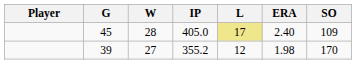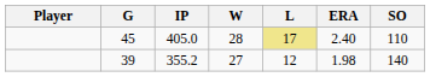columns swapped: IP <-> W
45 | SO: 109 -> 110
39 | SO: 170 -> 140
